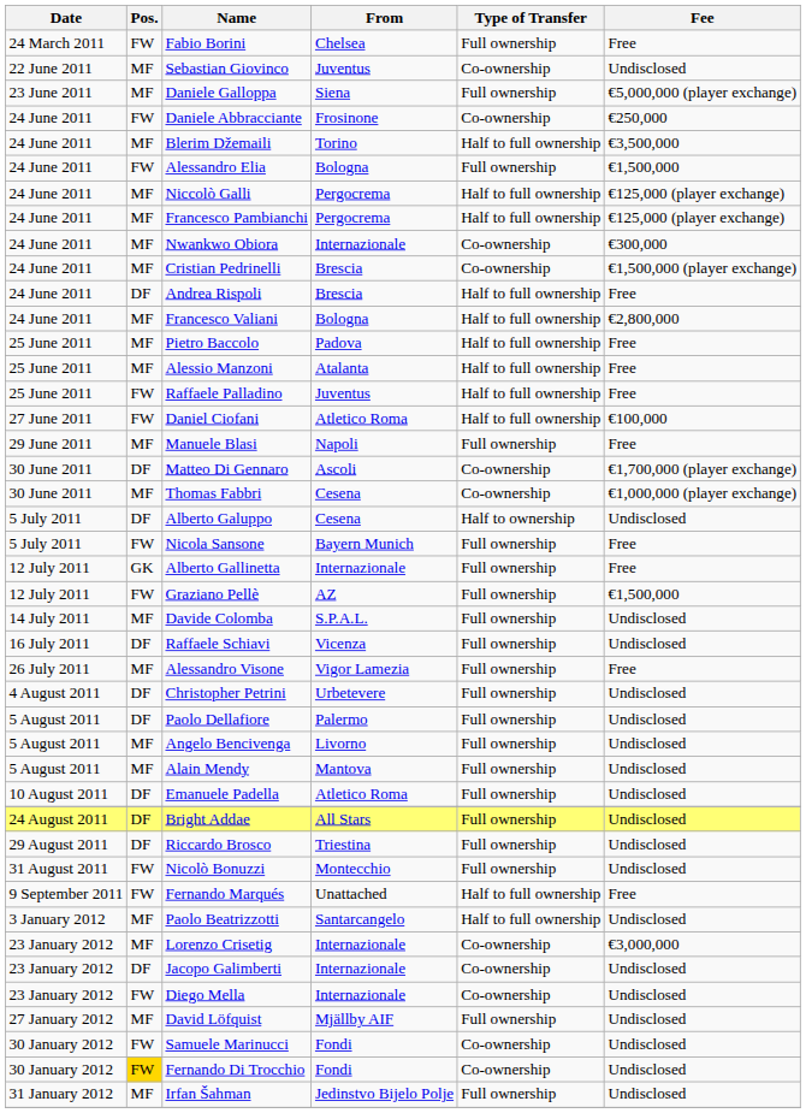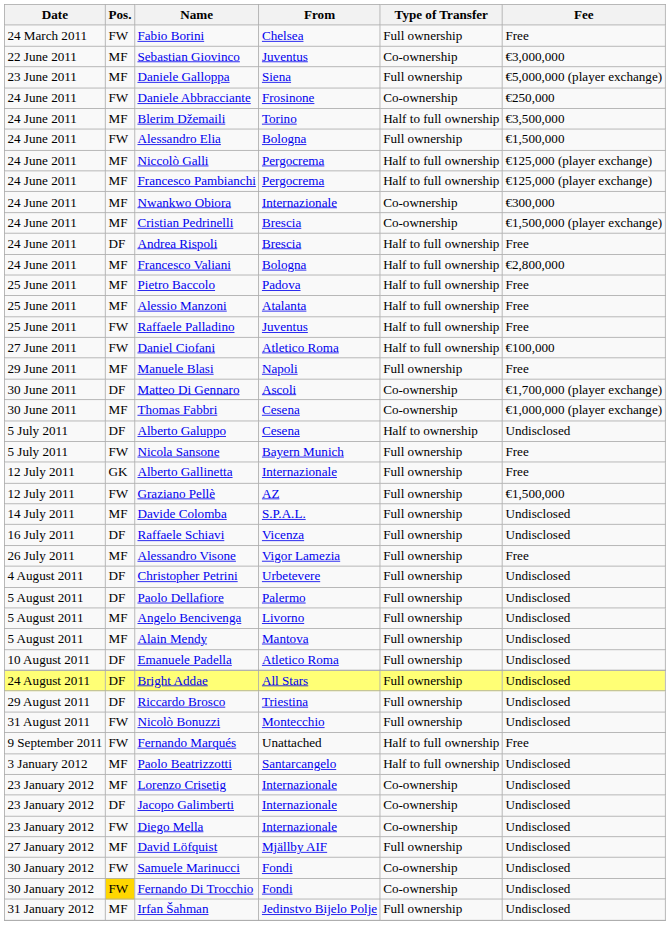Sebastian Giovinco | Fee: Undisclosed -> €3,000,000
Lorenzo Crisetig | Fee: €3,000,000 -> Undisclosed
